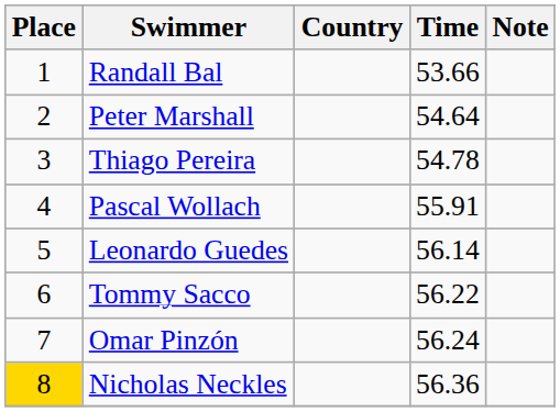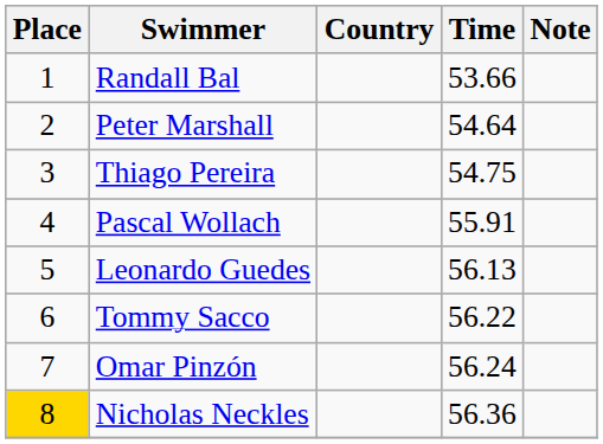Thiago Pereira | Time: 54.78 -> 54.75
Leonardo Guedes | Time: 56.14 -> 56.13
